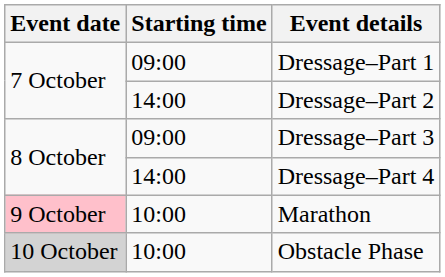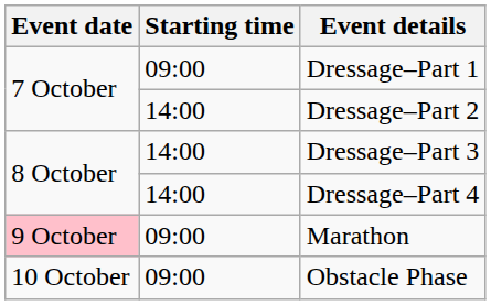Dressage–Part 3 | Starting time: 09:00 -> 14:00
Marathon | Starting time: 10:00 -> 09:00
Obstacle Phase | Event date: lightgrey background -> no background
Obstacle Phase | Starting time: 10:00 -> 09:00
